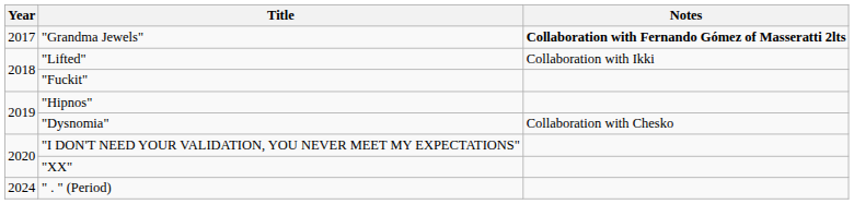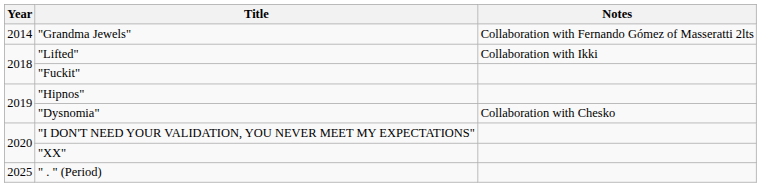"Grandma Jewels" | Year: 2017 -> 2014
"Grandma Jewels" | Notes: bold -> normal
" . " (Period) | Year: 2024 -> 2025
